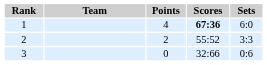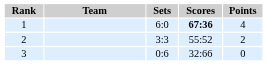columns swapped: Sets <-> Points
